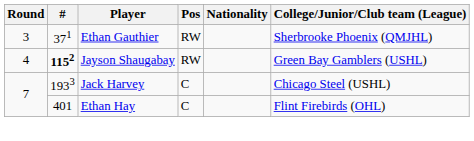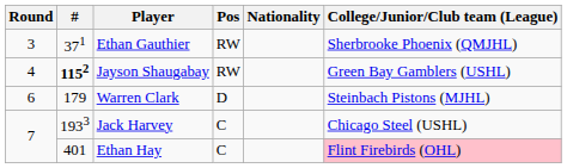+ row: 6 | 179 | Warren Clark | D | Steinbach Pistons (MJHL)
Ethan Hay | College/Junior/Club team (League): no background -> pink background
